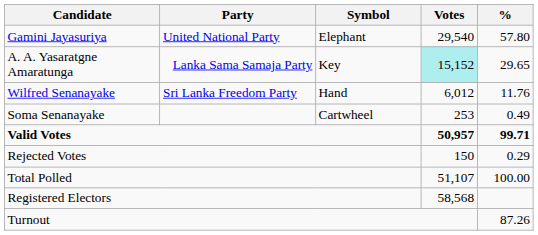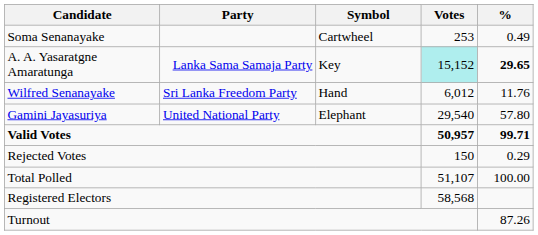rows swapped: Gamini Jayasuriya <-> Soma Senanayake
A. A. Yasaratgne Amaratunga | %: normal -> bold
